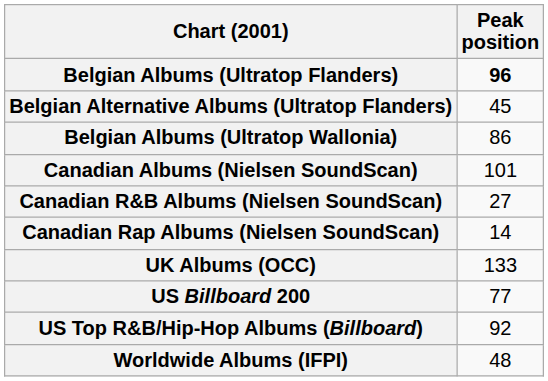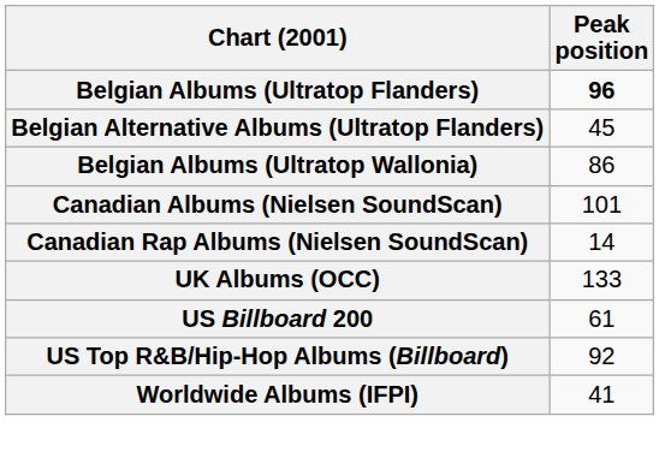- row: Canadian R&B Albums (Nielsen SoundScan) | 27
US Billboard 200 | Peak position: 77 -> 61
Worldwide Albums (IFPI) | Peak position: 48 -> 41
